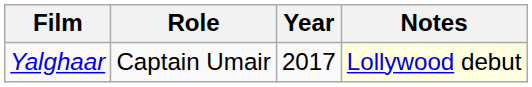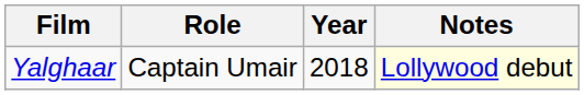Yalghaar | Year: 2017 -> 2018
